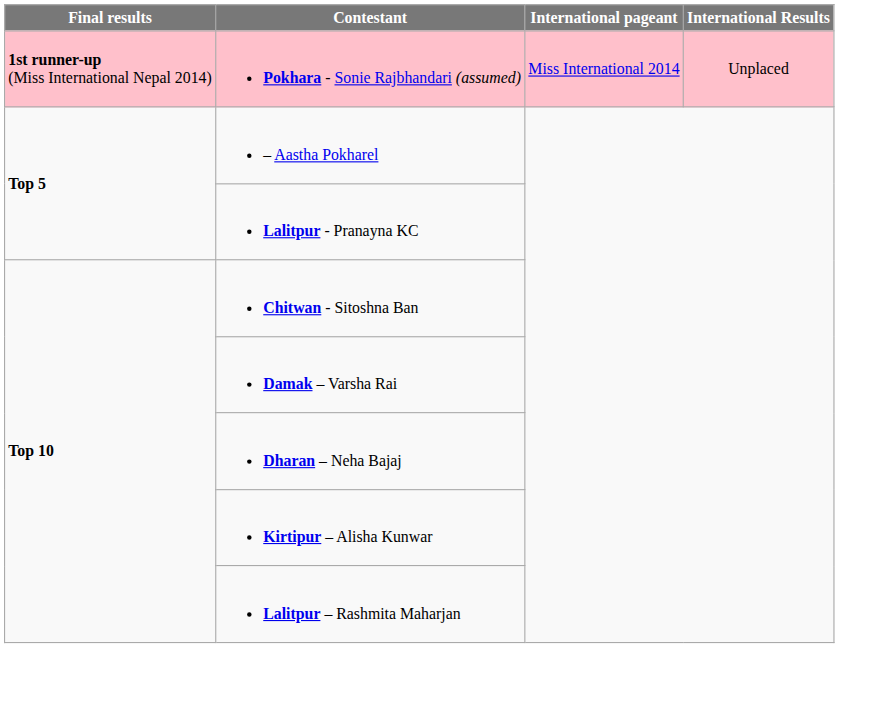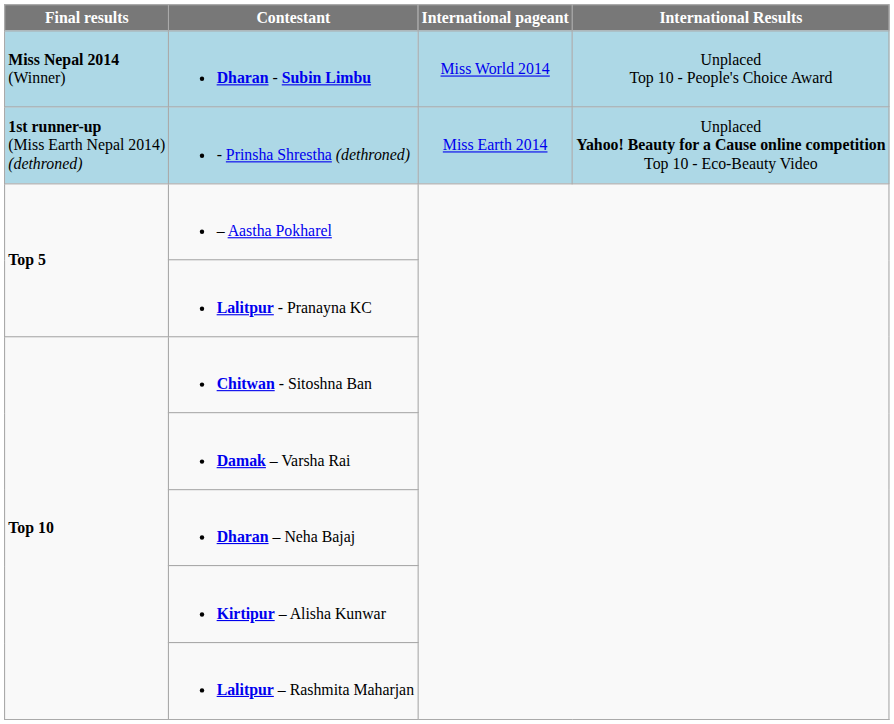+ row: Miss Nepal 2014 (Winner) | Dharan - Subin Limbu | Miss World 2014 | Unplaced Top 10 - People's Choice Award
+ row: 1st runner-up (Miss Earth Nepal 2014) (dethroned) | - Prinsha Shrestha (dethroned) | Miss Earth 2014 | Unplaced Yahoo! Beauty for a Cause online competition Top 10 - Eco-Beauty Video
- row: 1st runner-up (Miss International Nepal 2014) | Pokhara - Sonie Rajbhandari (assumed) | Miss International 2014 | Unplaced
